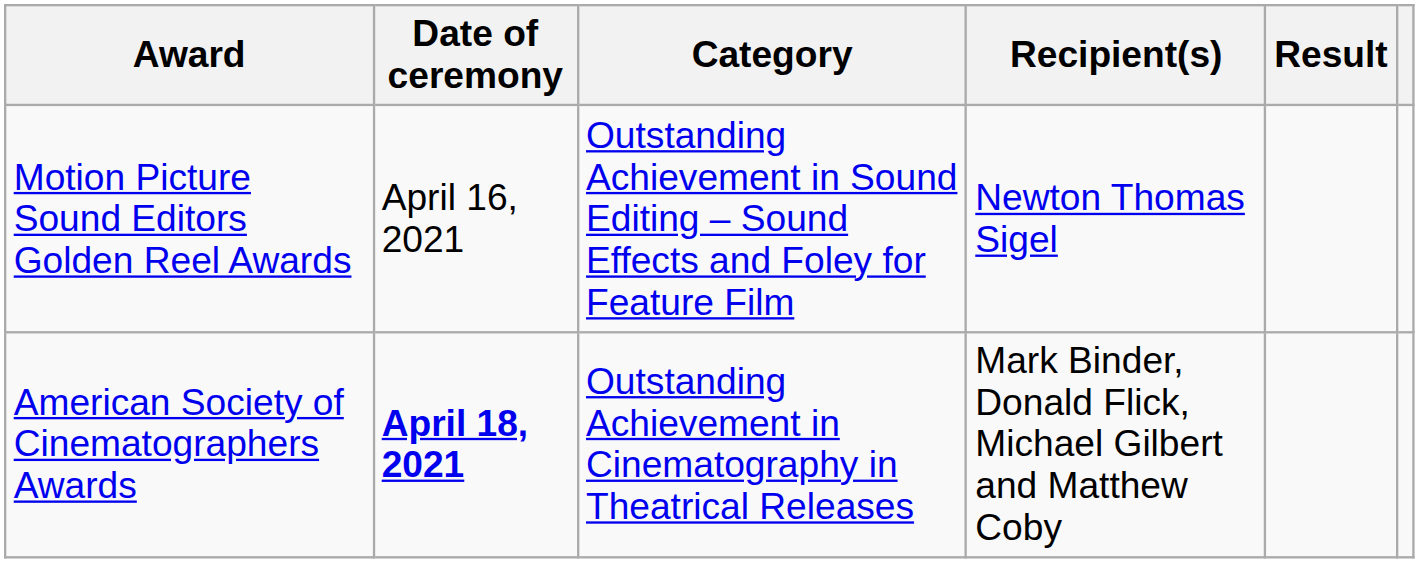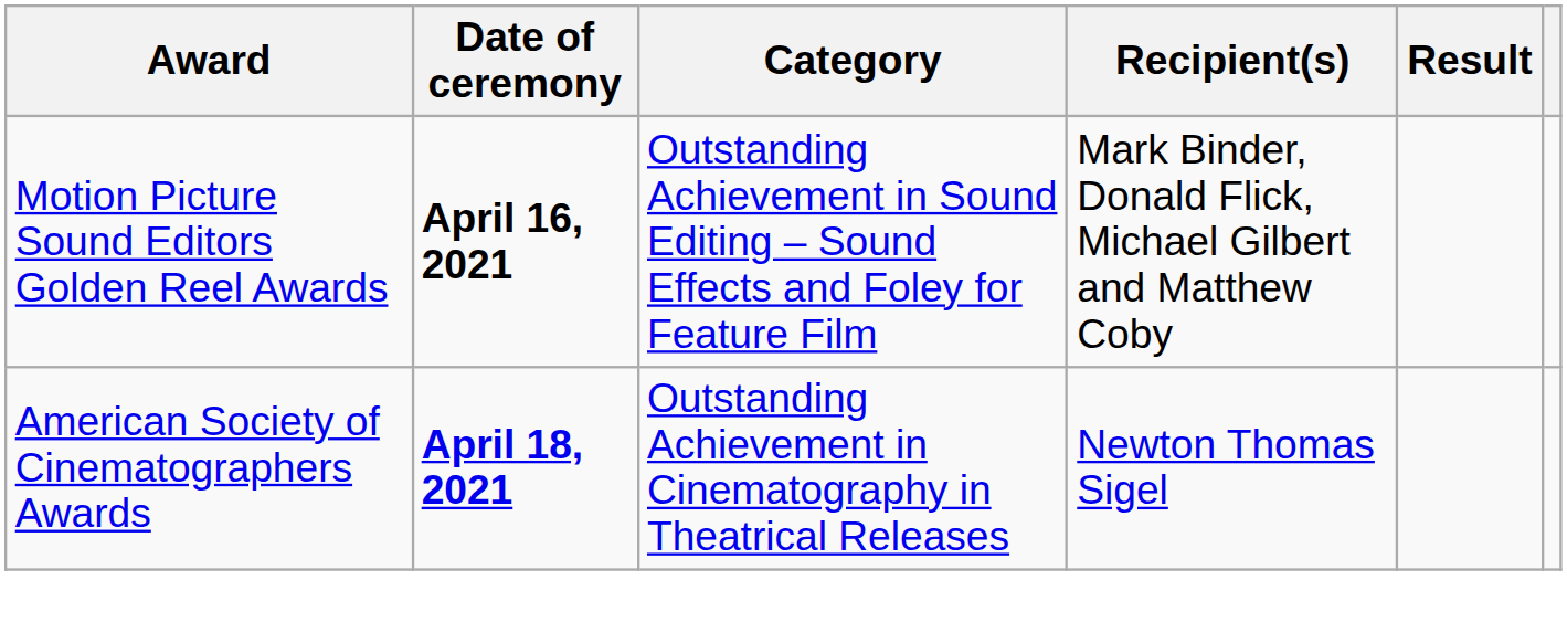Motion Picture Sound Editors Golden Reel Awards | Date of ceremony: normal -> bold
Motion Picture Sound Editors Golden Reel Awards | Recipient(s): Newton Thomas Sigel -> Mark Binder, Donald Flick, Michael Gilbert and Matthew Coby
American Society of Cinematographers Awards | Recipient(s): Mark Binder, Donald Flick, Michael Gilbert and Matthew Coby -> Newton Thomas Sigel
